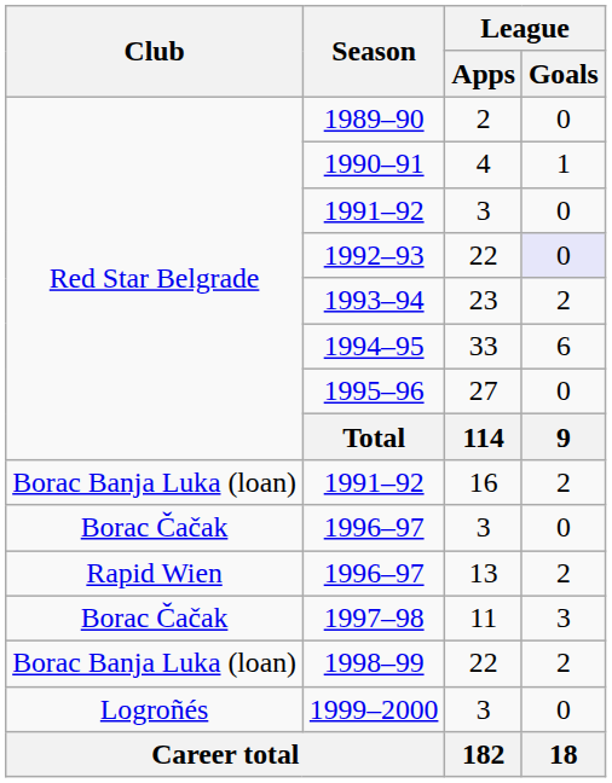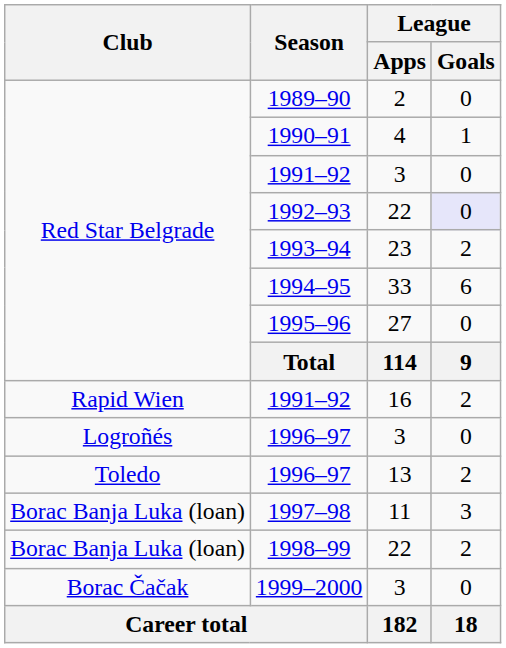1991–92 / 16 | Club: Borac Banja Luka (loan) -> Rapid Wien
1996–97 / 3 | Club: Borac Čačak -> Logroñés
1996–97 / 13 | Club: Rapid Wien -> Toledo
1997–98 | Club: Borac Čačak -> Borac Banja Luka (loan)
1999–2000 | Club: Logroñés -> Borac Čačak
